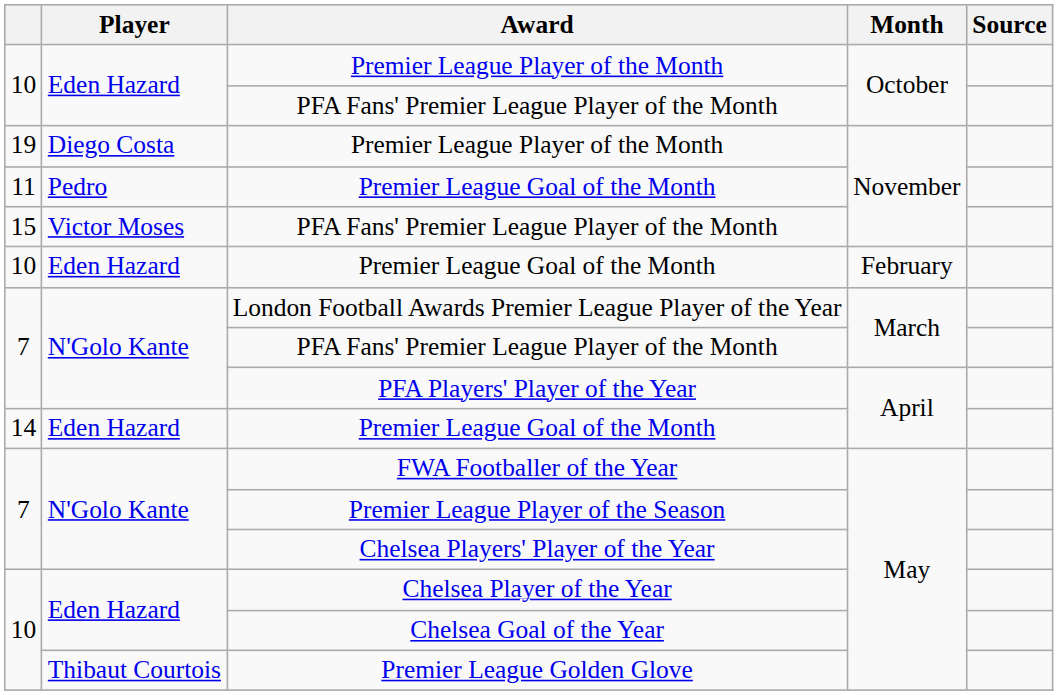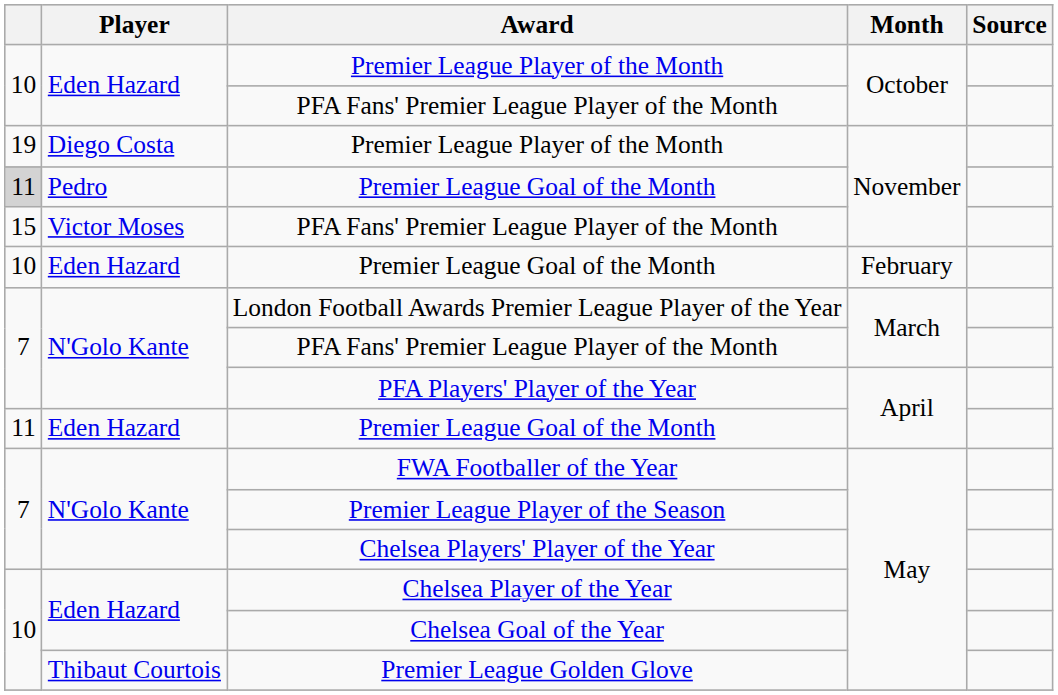Premier League Goal of the Month / November | column 1: no background -> lightgrey background
Premier League Goal of the Month / April | column 1: 14 -> 11
